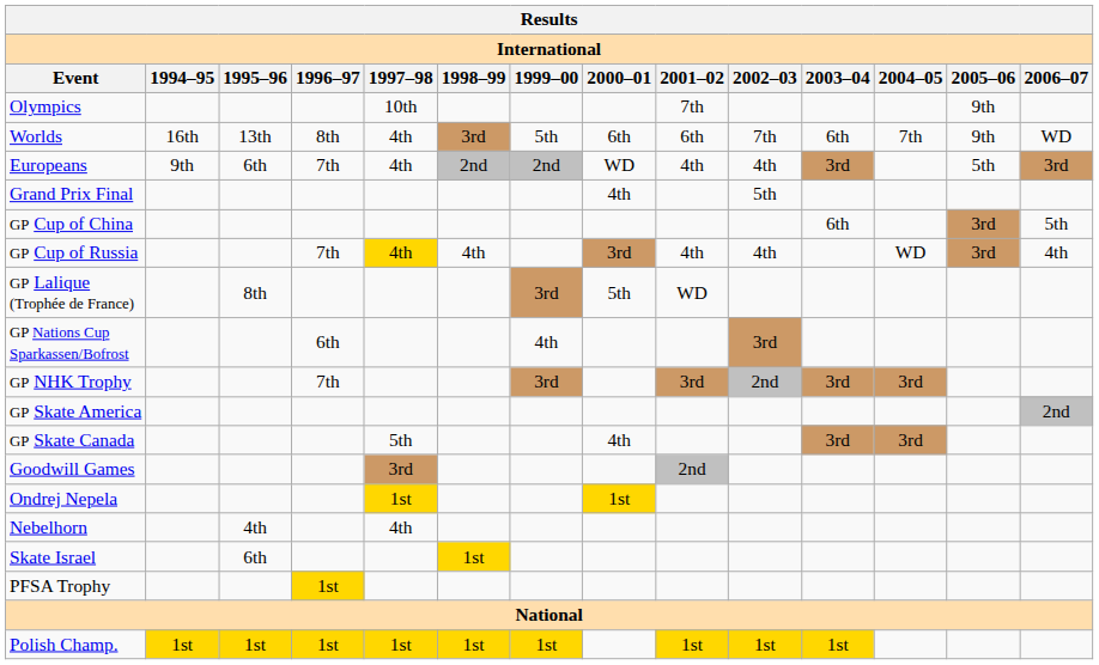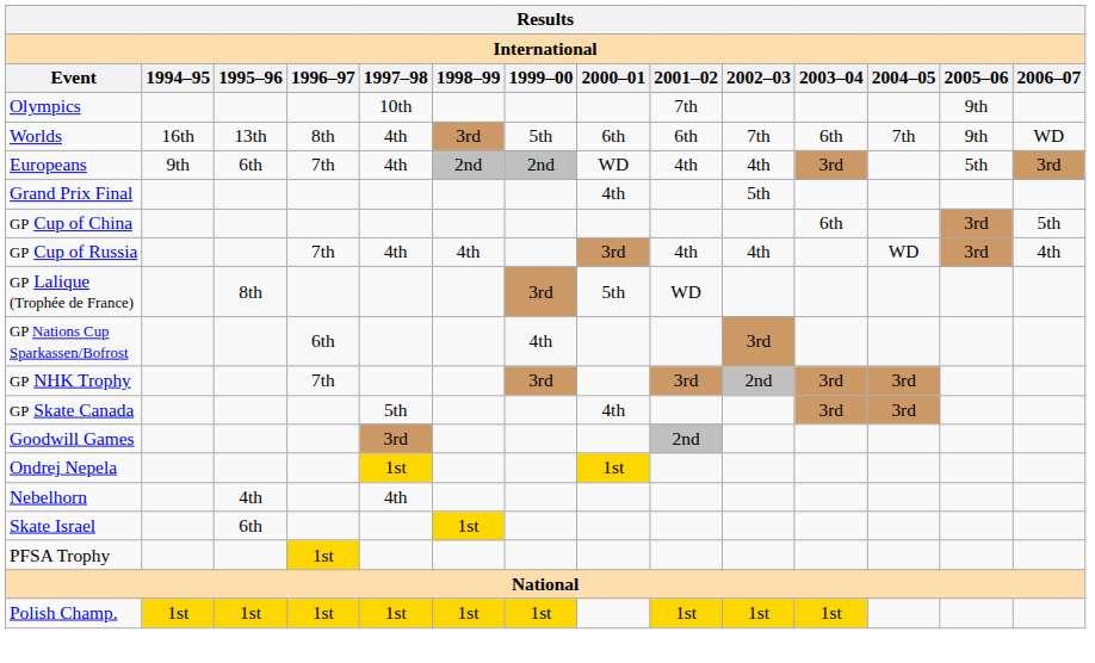GP Cup of Russia | 1997–98: gold background -> no background
- row: GP Skate America | 2nd
